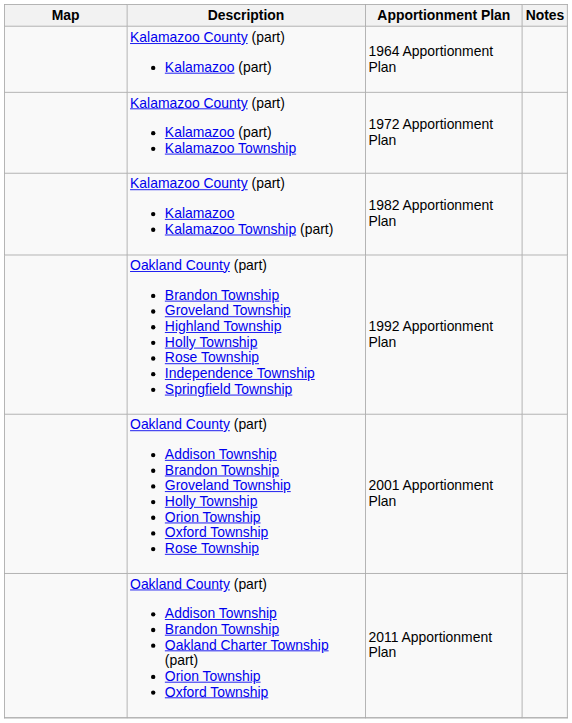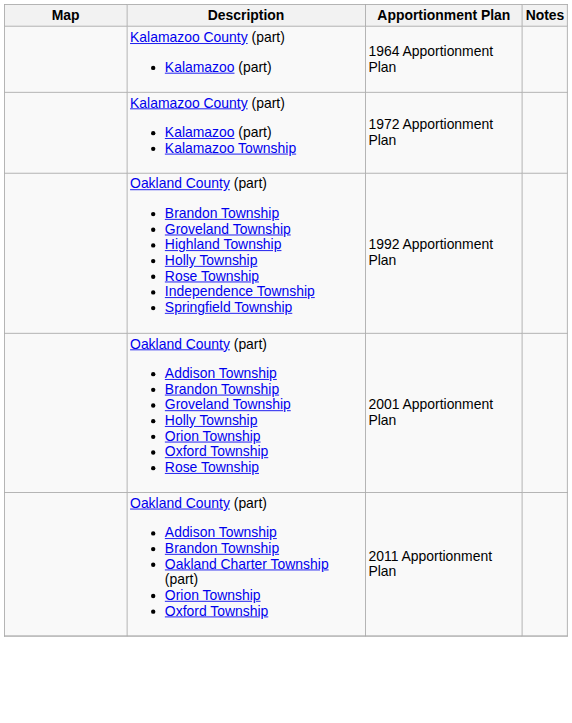- row: Kalamazoo County (part) Kalamazoo Kalamazoo Township (part) | 1982 Apportionment Plan
